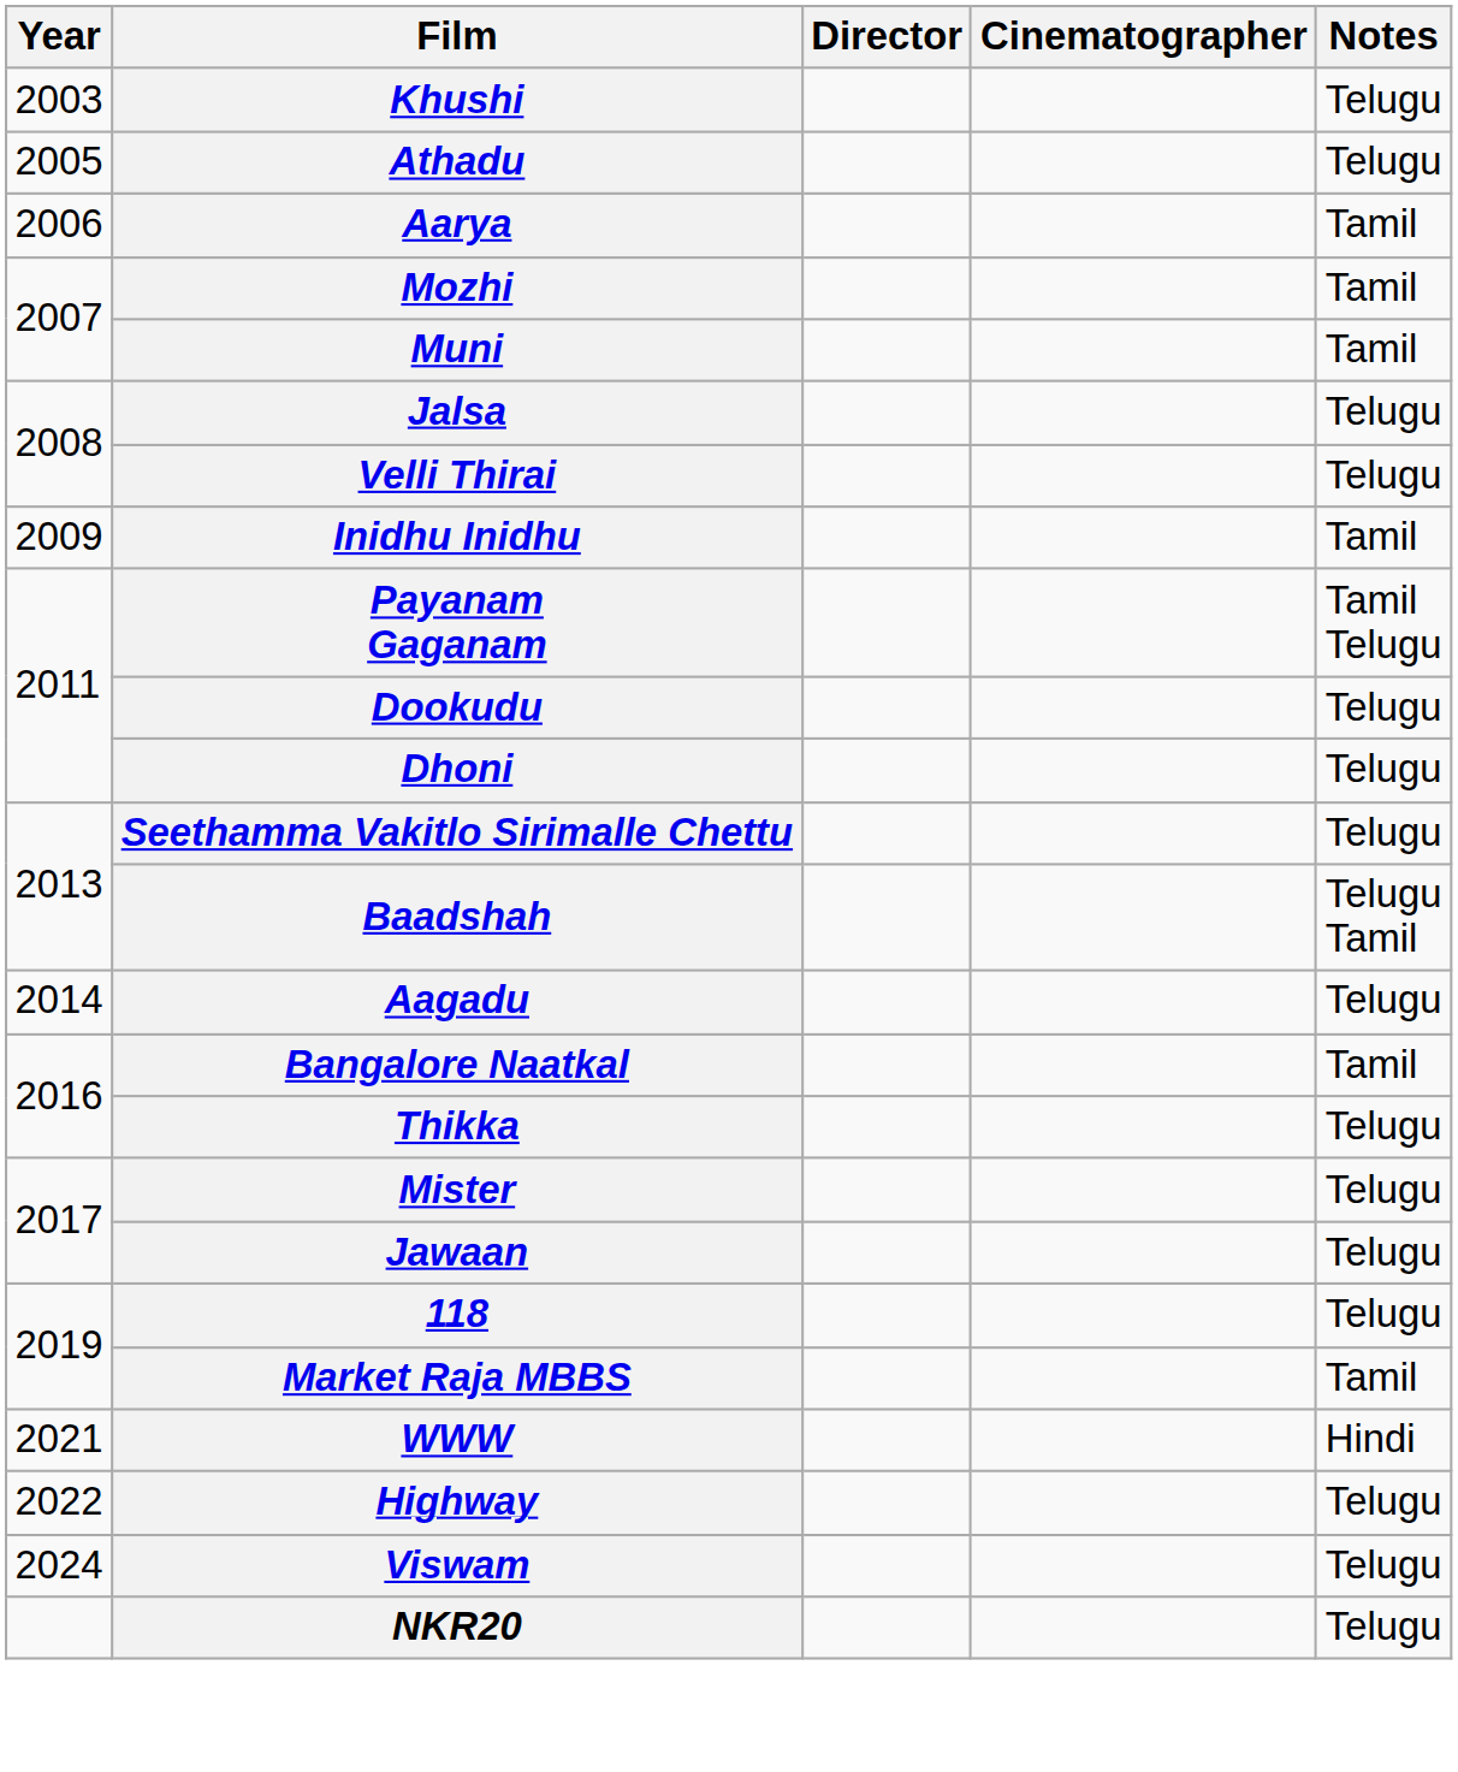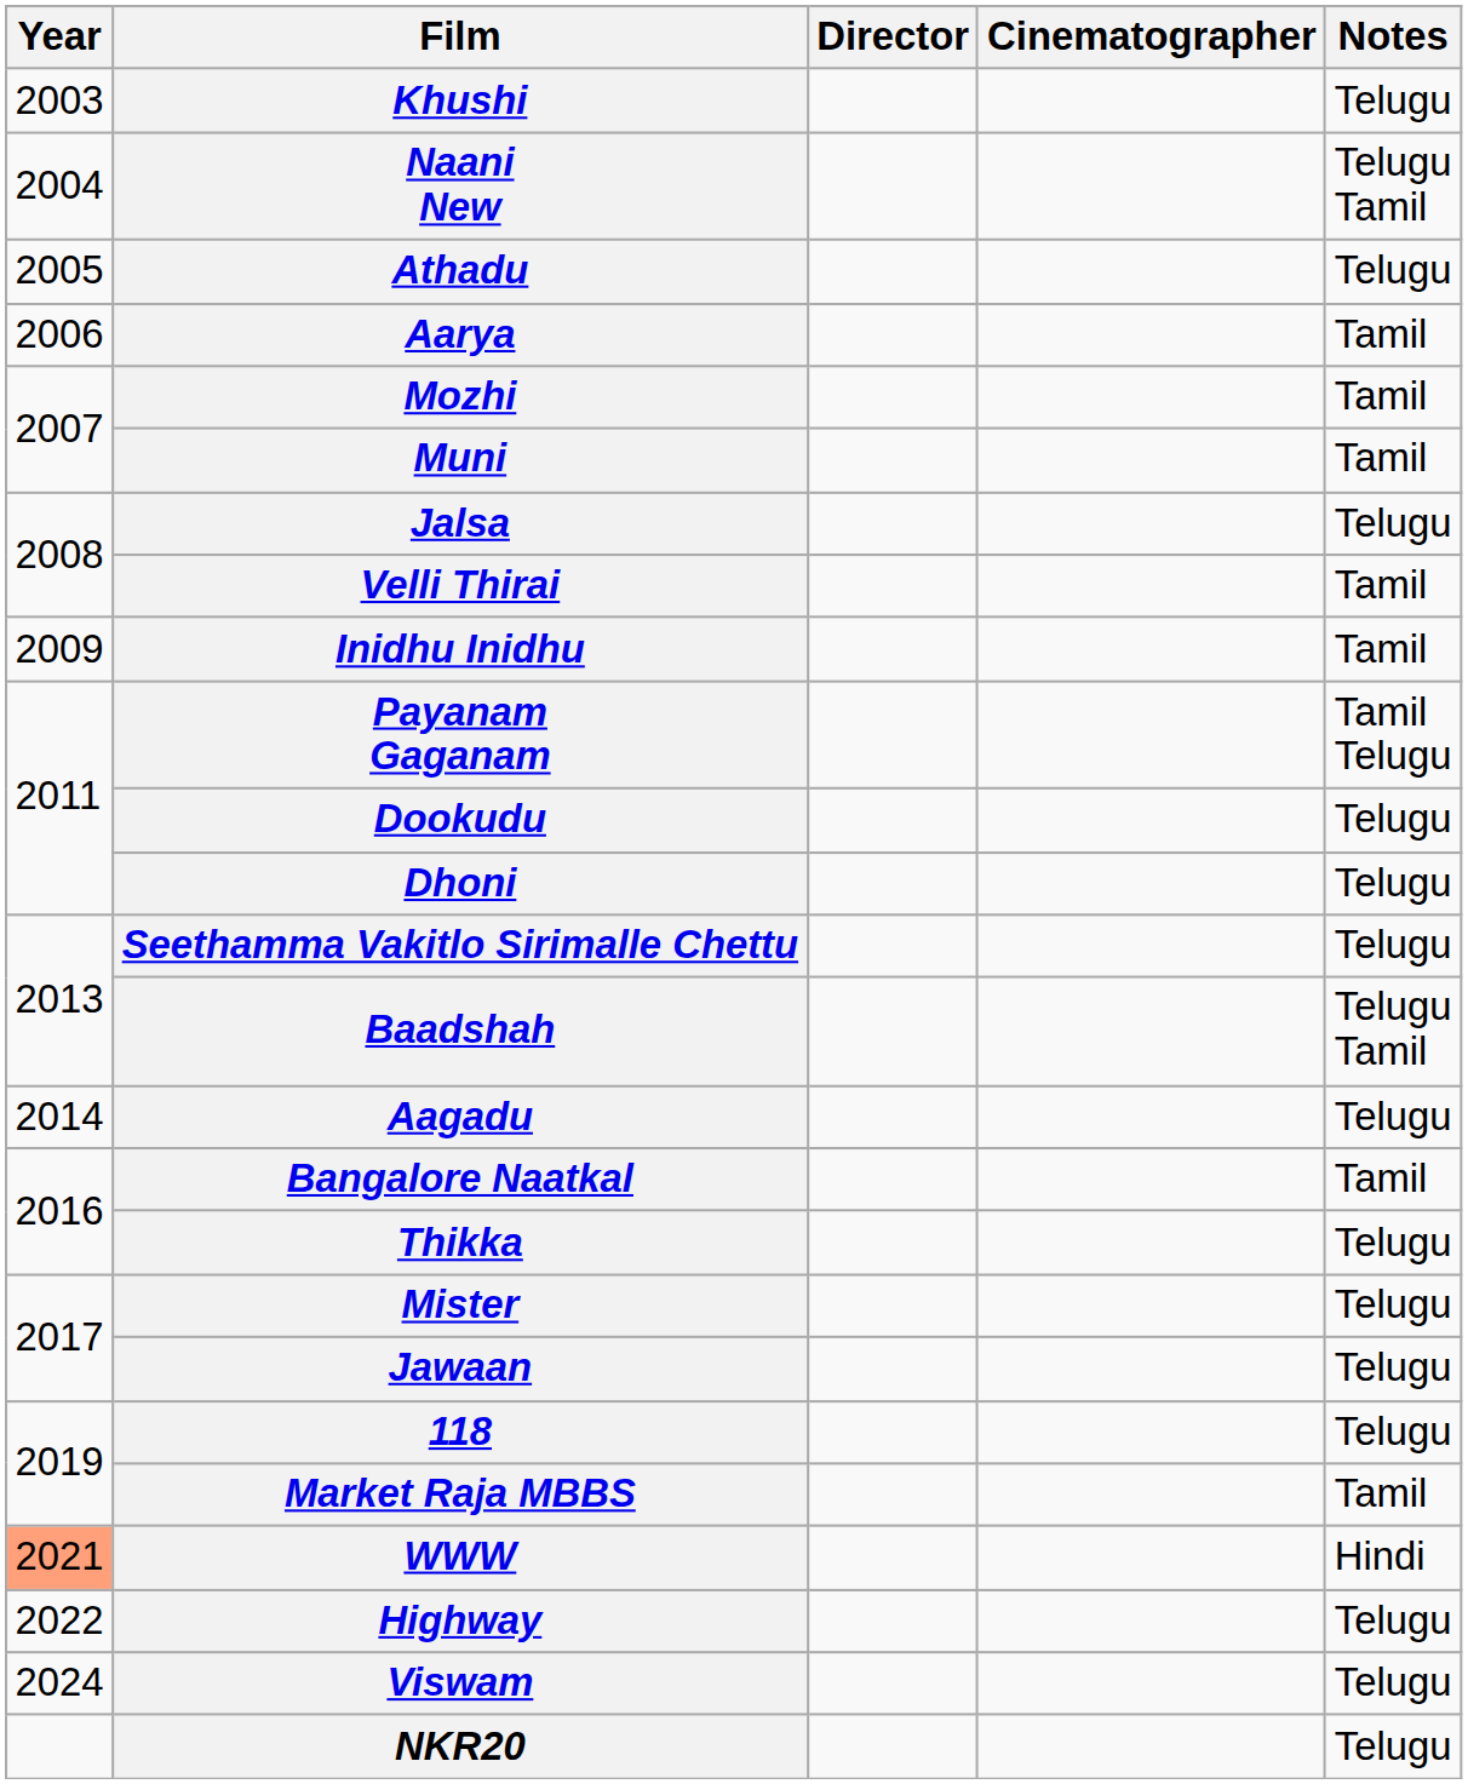+ row: 2004 | Naani New | Telugu Tamil
Velli Thirai | Notes: Telugu -> Tamil
WWW | Year: no background -> lightsalmon background
